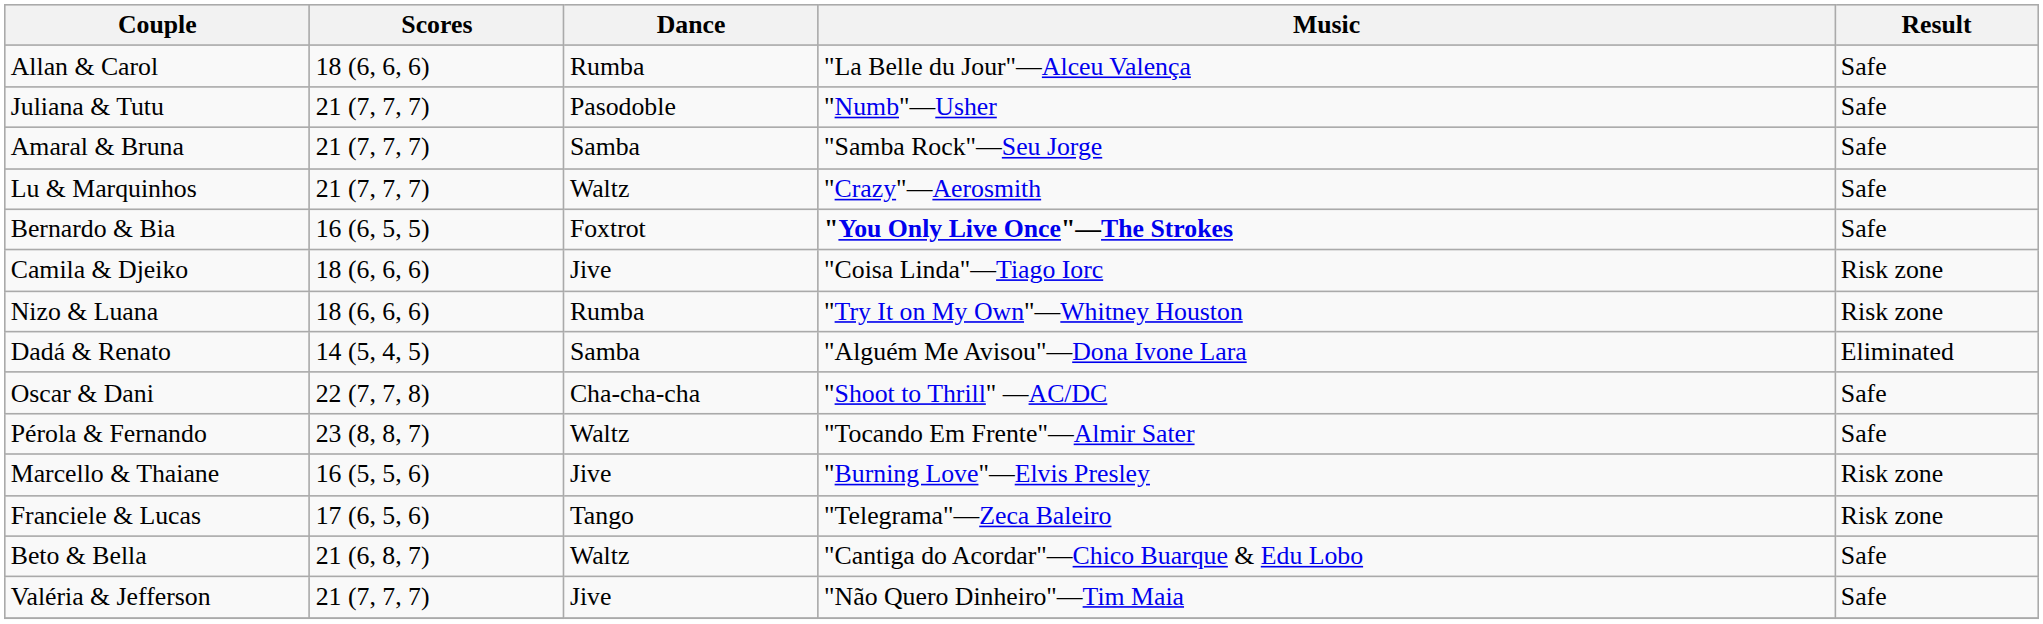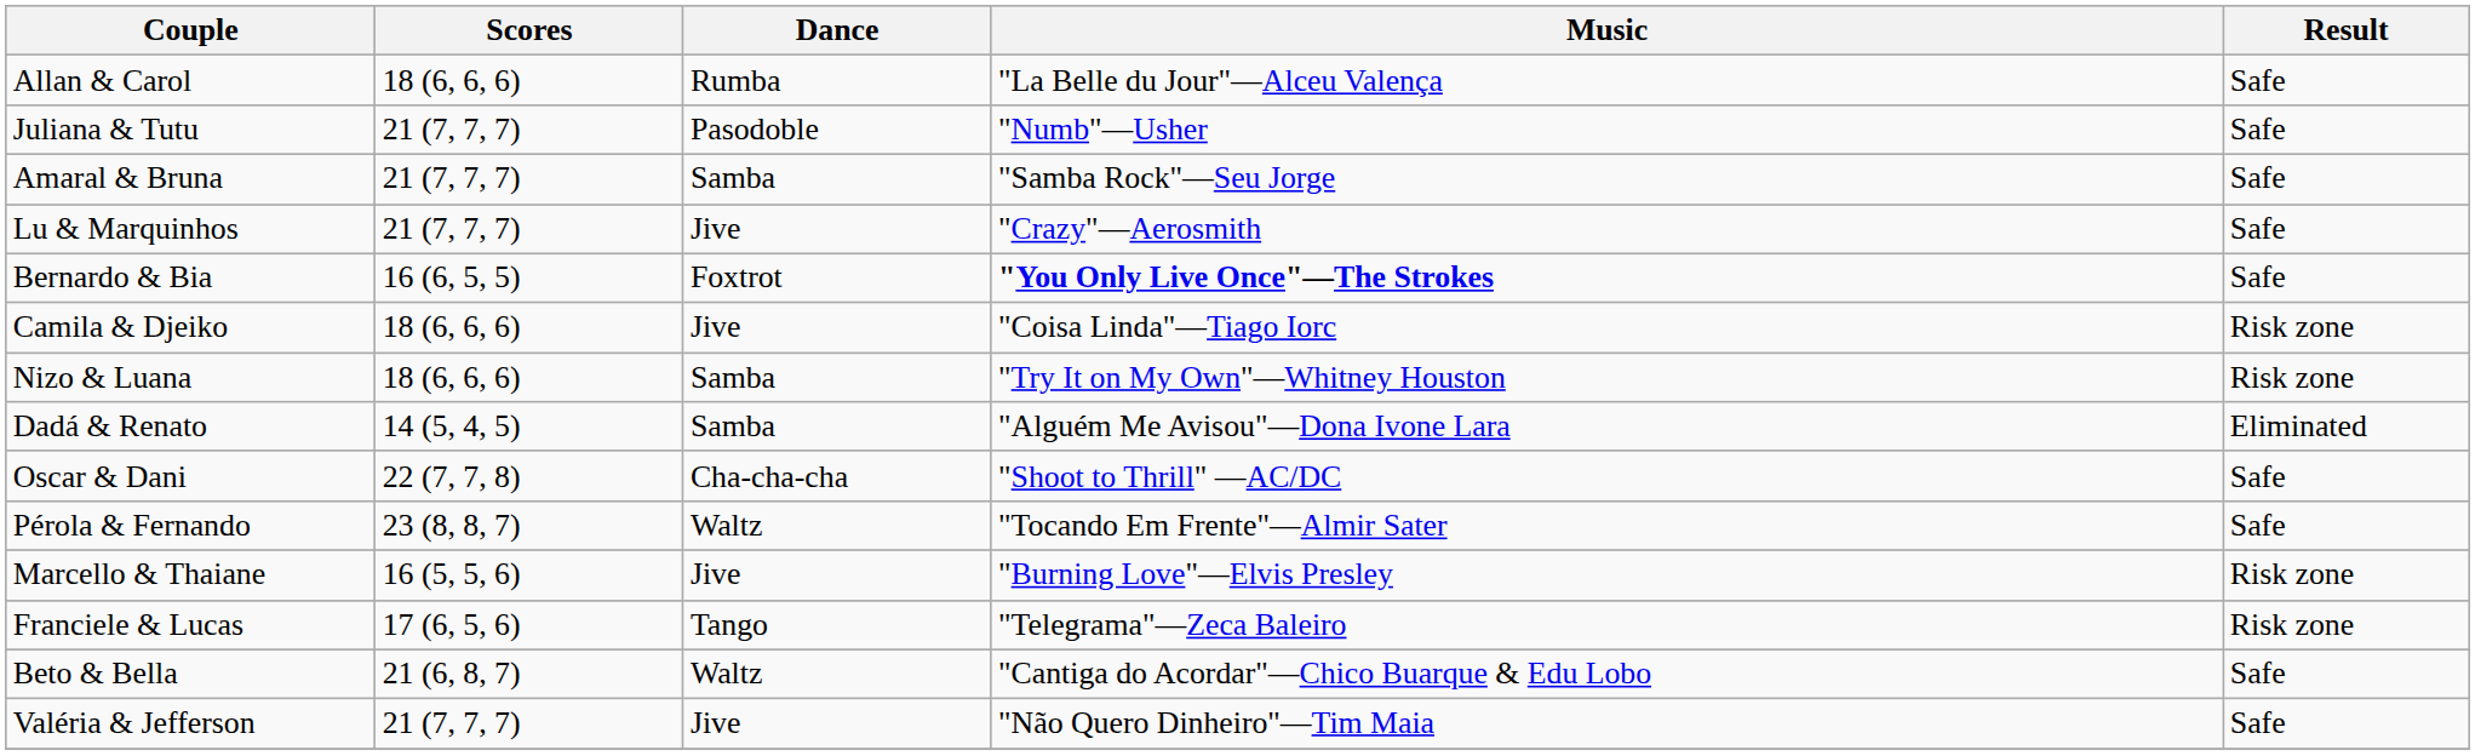Lu & Marquinhos | Dance: Waltz -> Jive
Nizo & Luana | Dance: Rumba -> Samba
